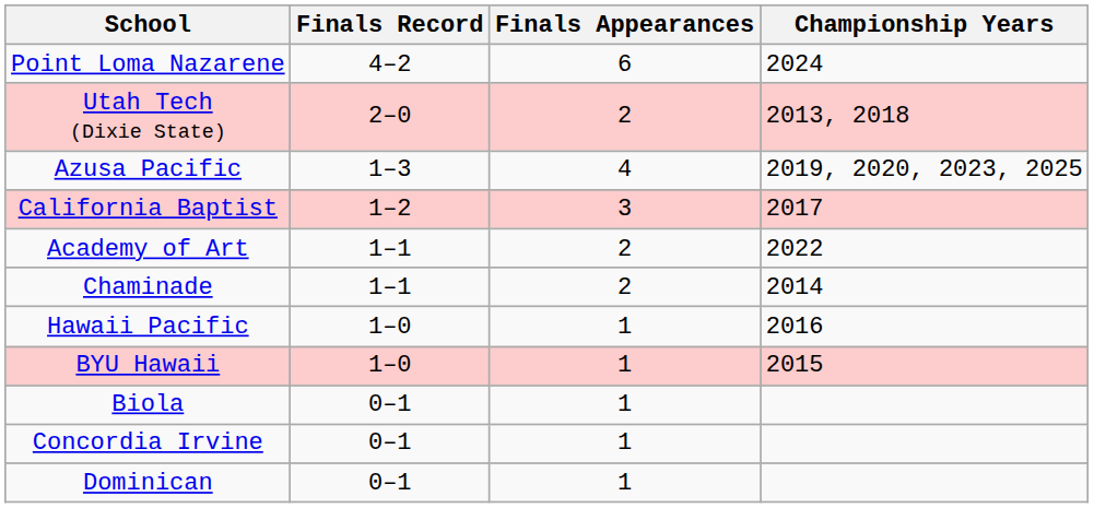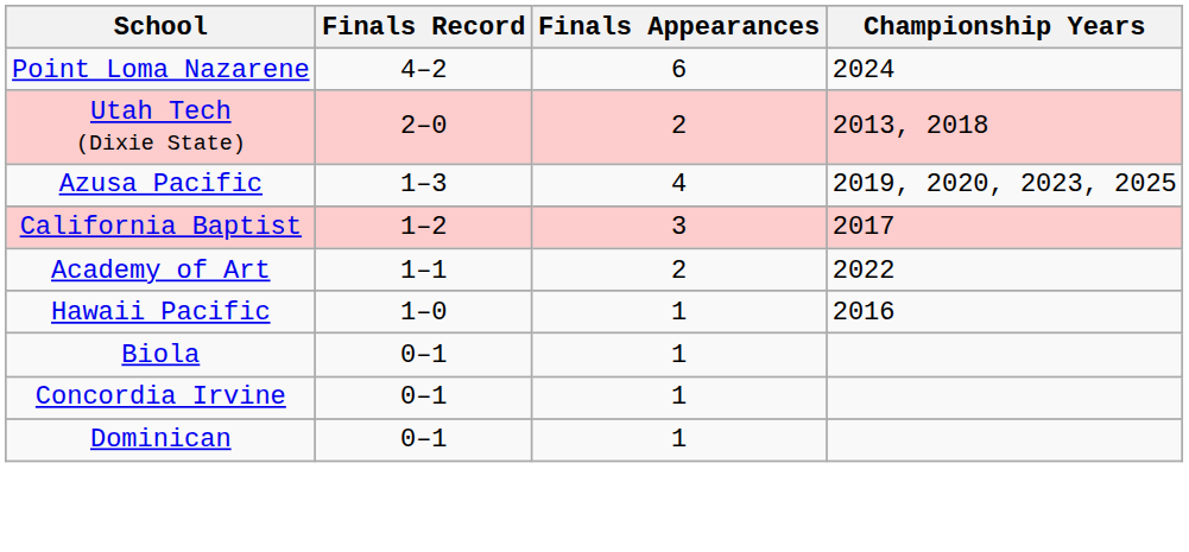- row: Chaminade | 1–1 | 2 | 2014
- row: BYU Hawaii | 1–0 | 1 | 2015
